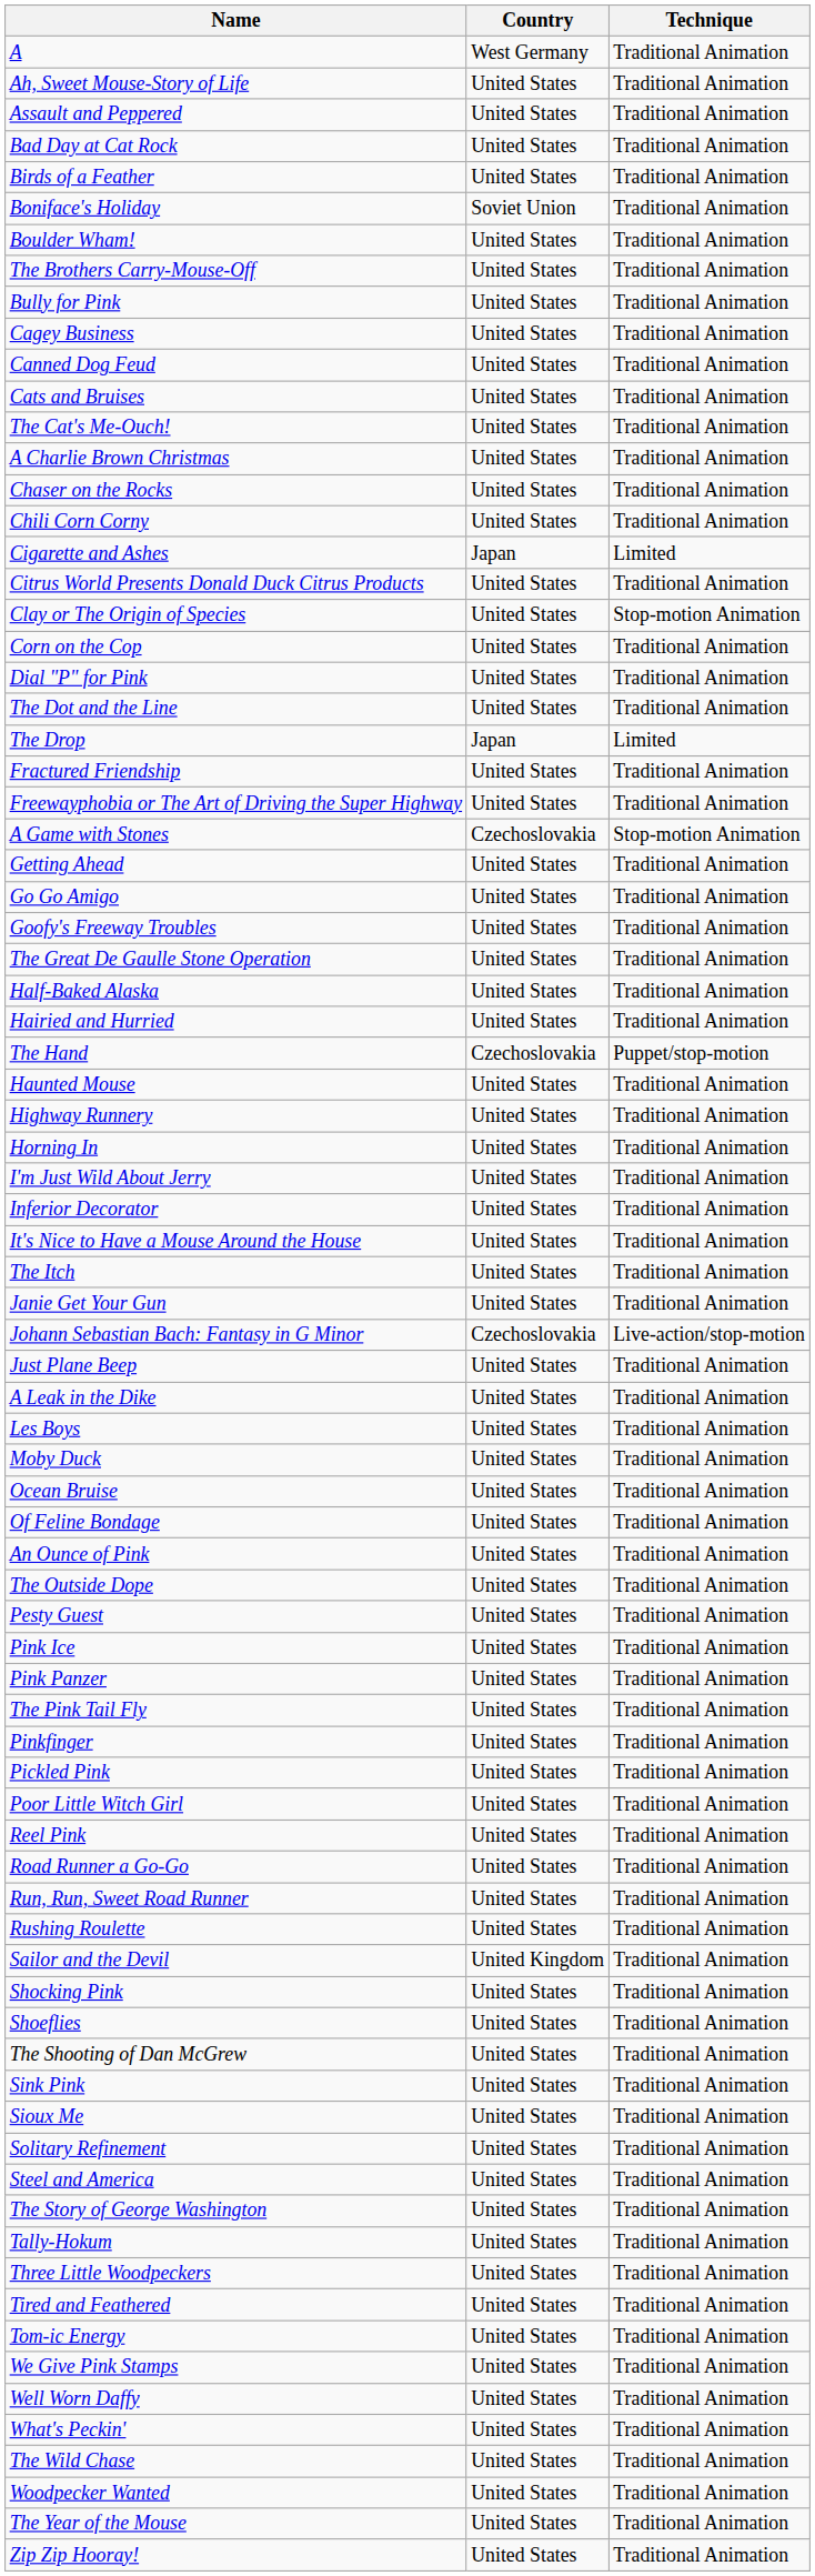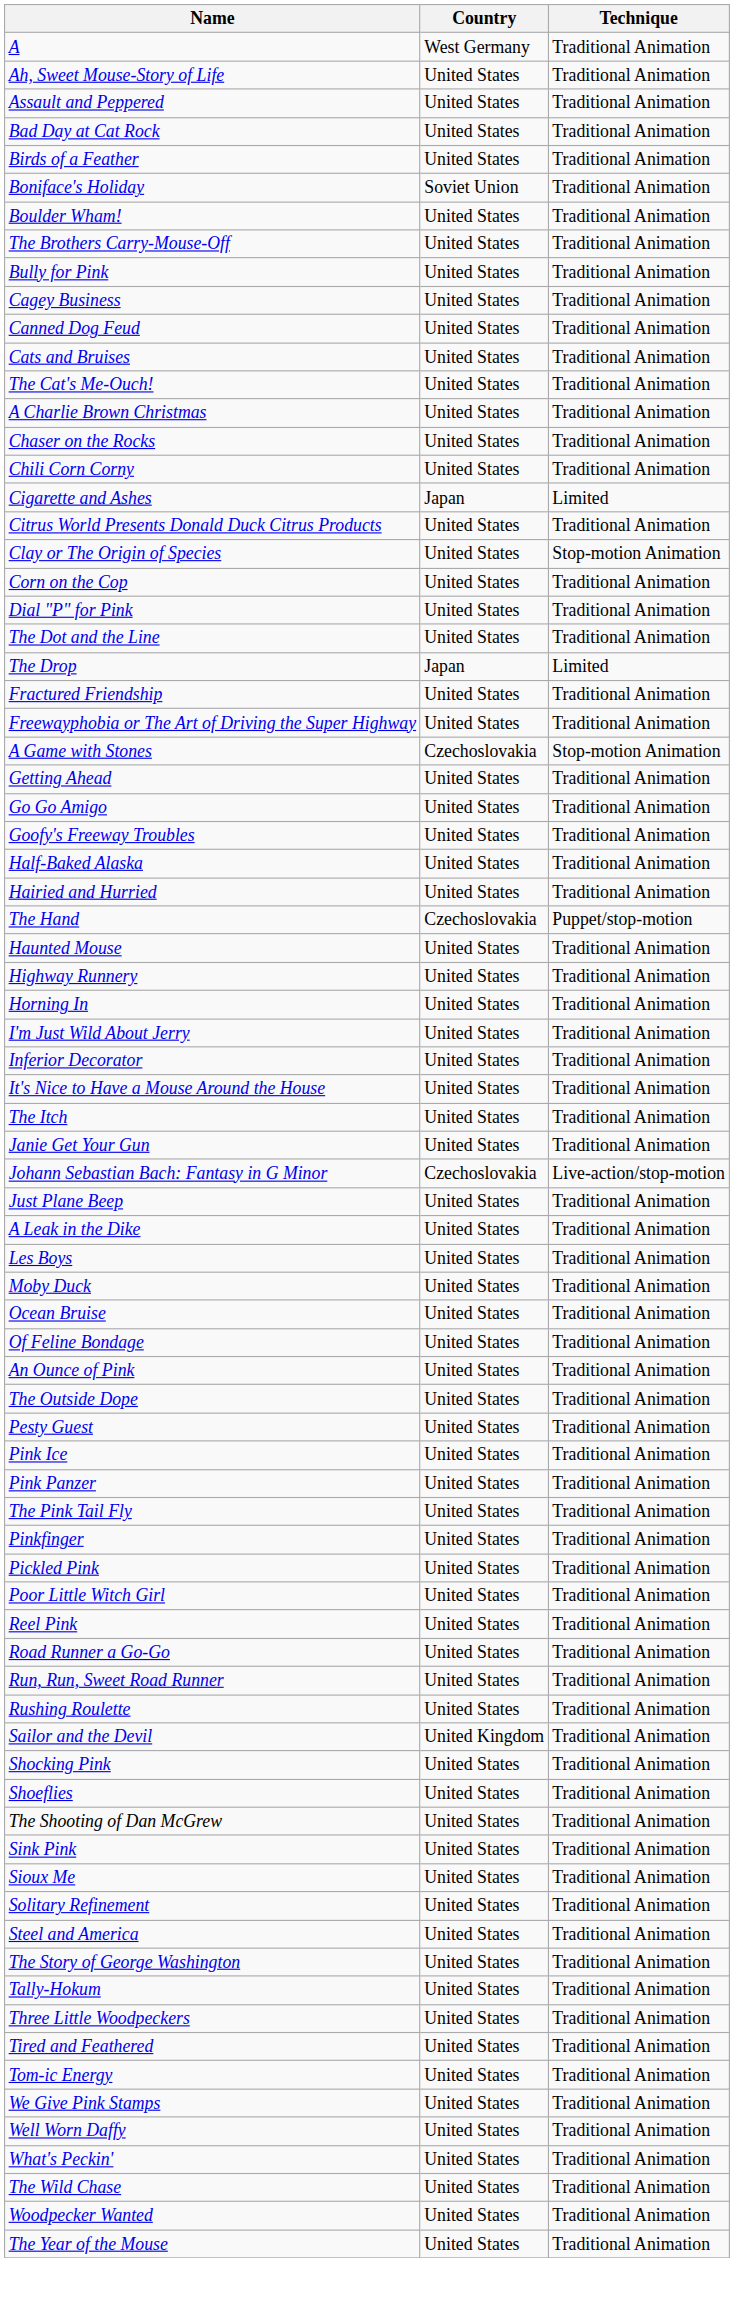- row: The Great De Gaulle Stone Operation | United States | Traditional Animation
- row: Zip Zip Hooray! | United States | Traditional Animation
